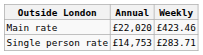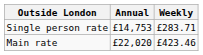rows swapped: Main rate <-> Single person rate
